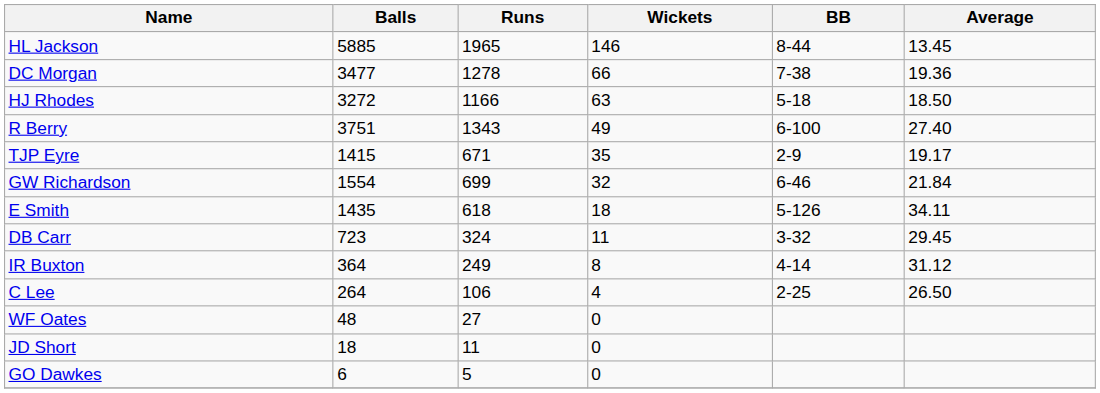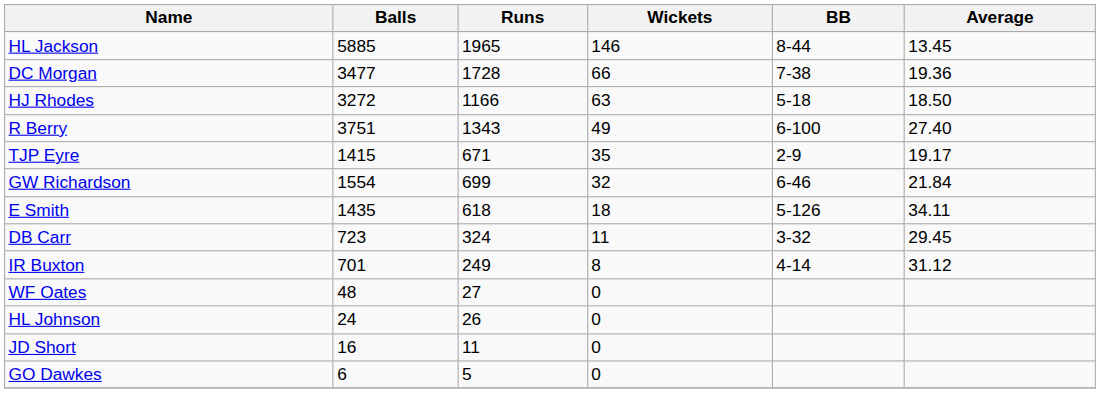DC Morgan | Runs: 1278 -> 1728
IR Buxton | Balls: 364 -> 701
- row: C Lee | 264 | 106 | 4 | 2-25 | 26.50
+ row: HL Johnson | 24 | 26 | 0
JD Short | Balls: 18 -> 16
